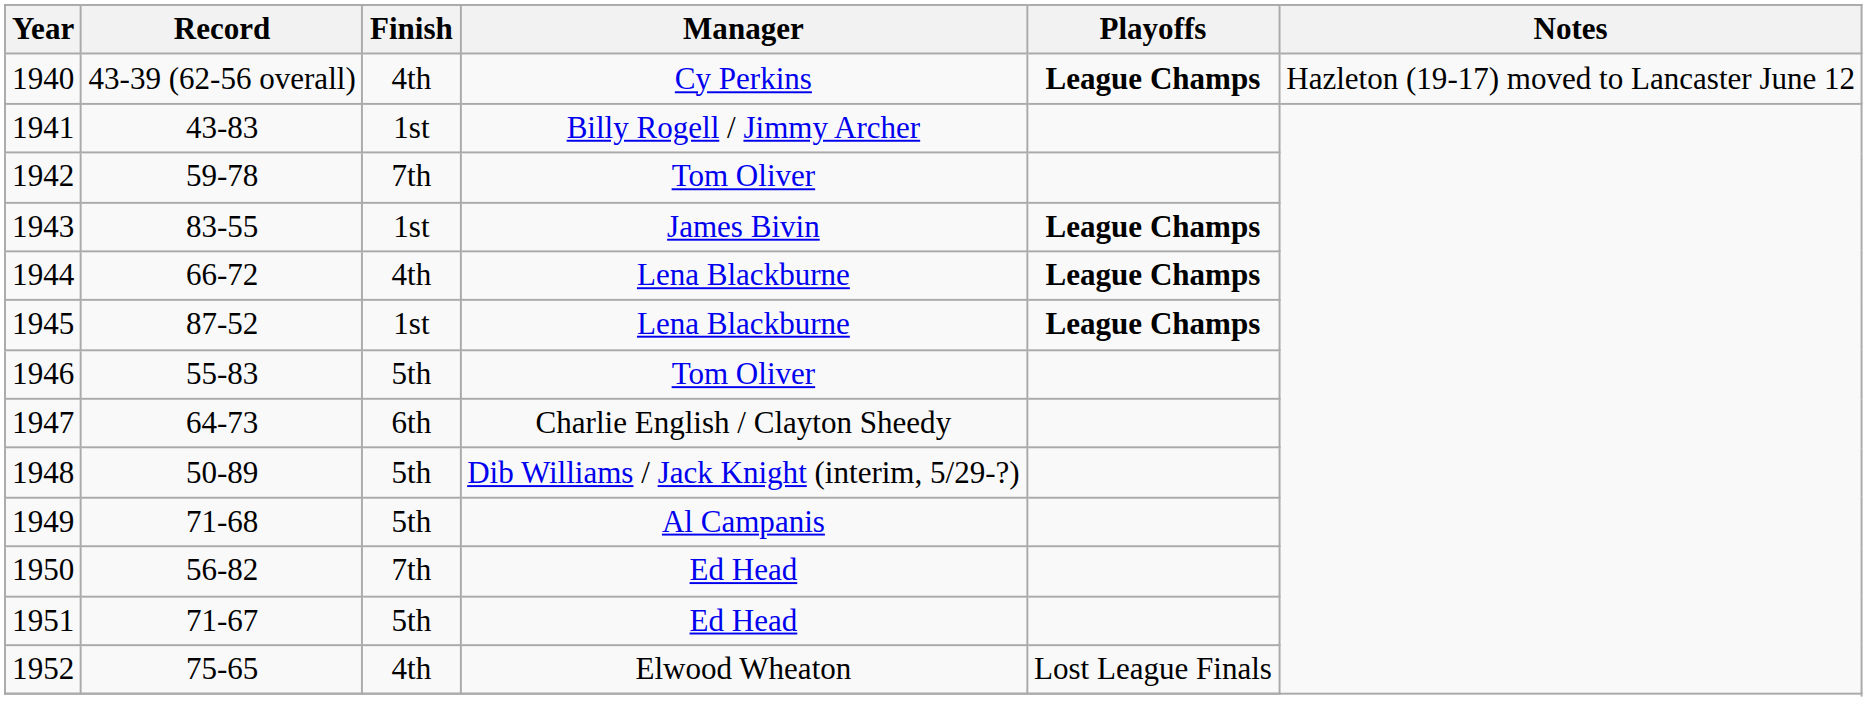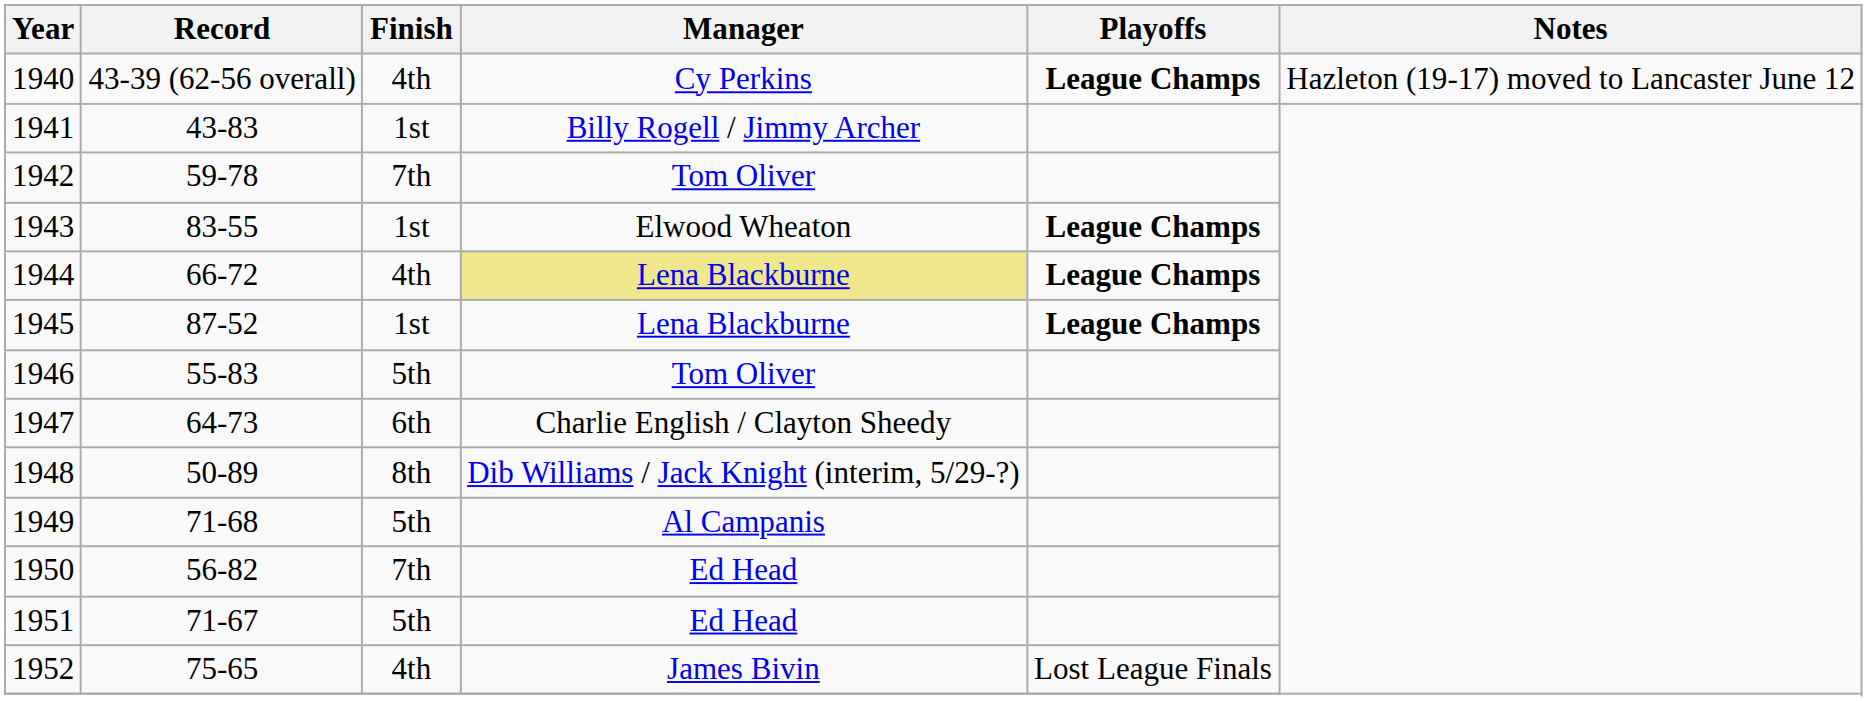1943 | Manager: James Bivin -> Elwood Wheaton
1944 | Manager: no background -> khaki background
1948 | Finish: 5th -> 8th
1952 | Manager: Elwood Wheaton -> James Bivin
